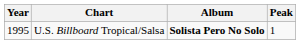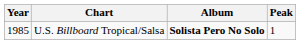U.S. Billboard Tropical/Salsa | Year: 1995 -> 1985
